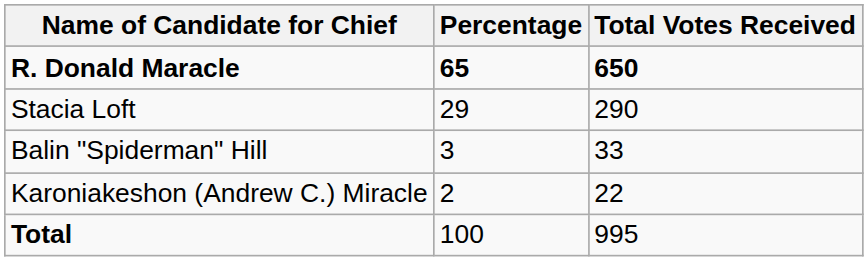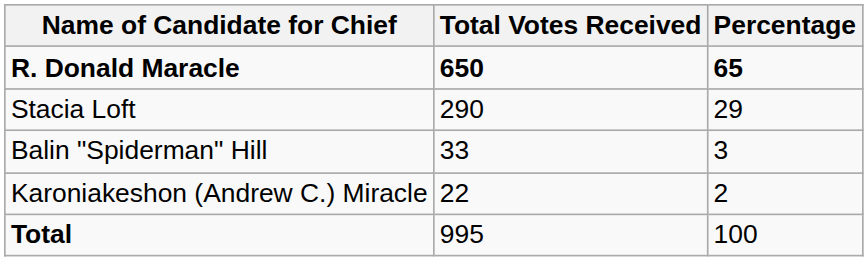columns swapped: Total Votes Received <-> Percentage
